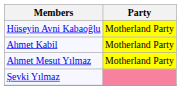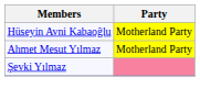- row: Ahmet Kabil | Motherland Party
